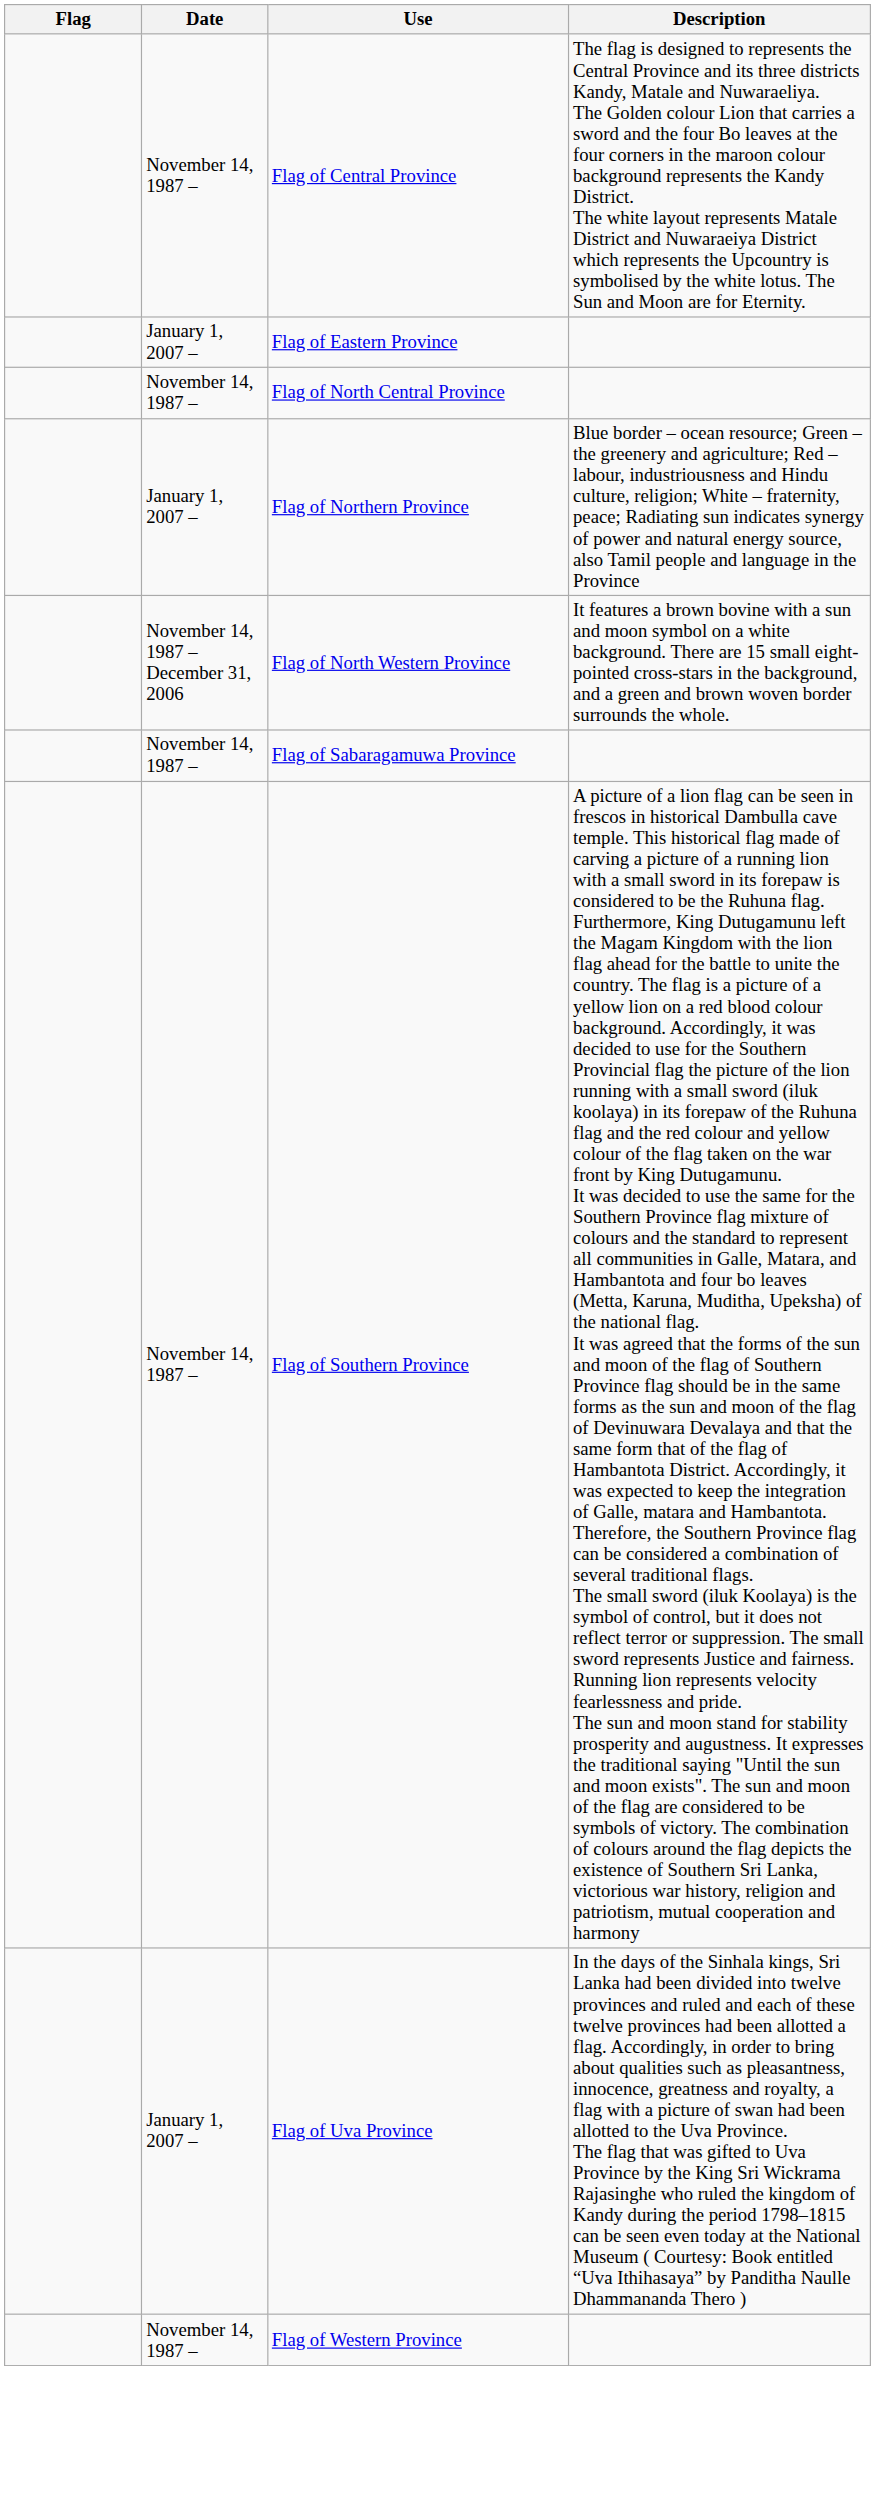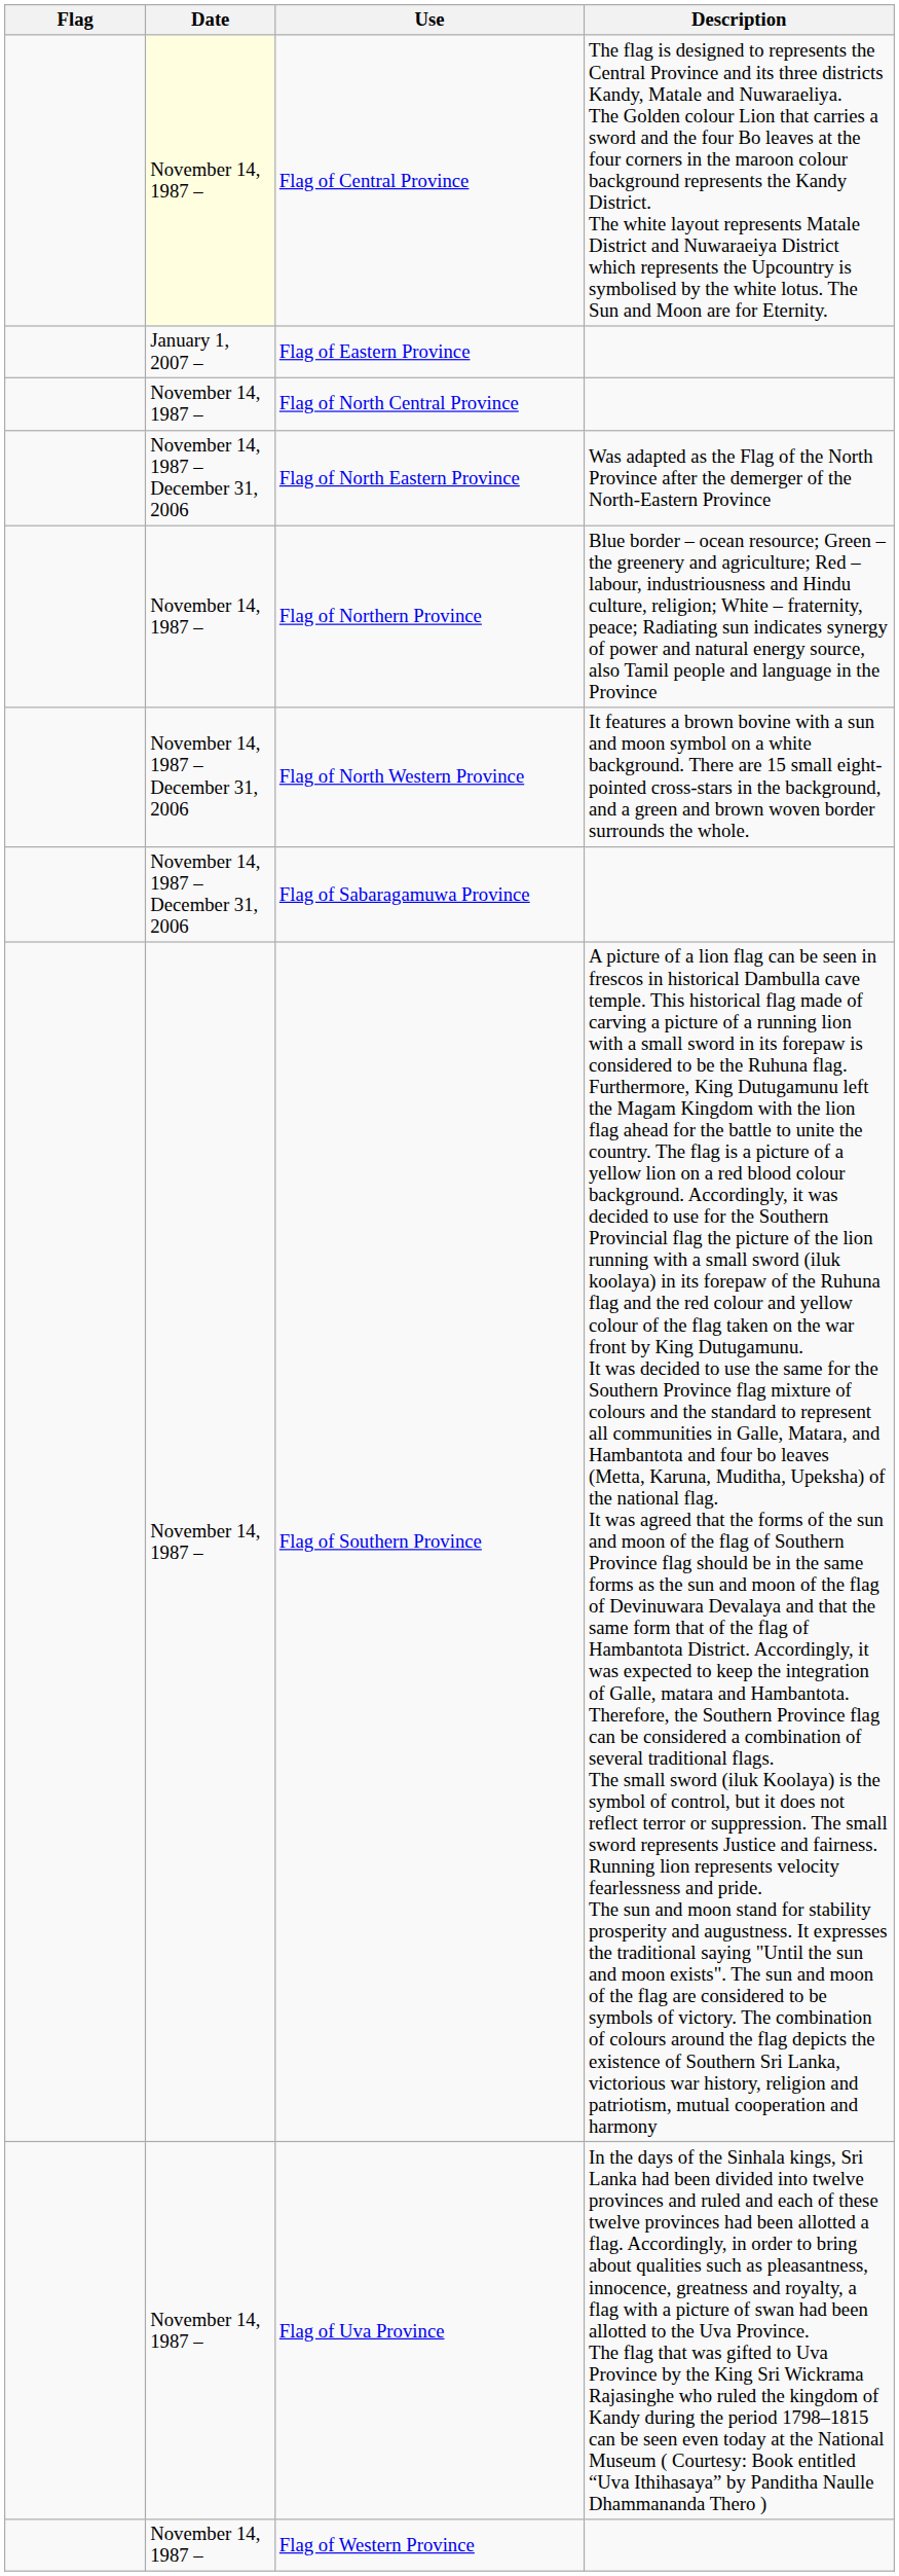Flag of Central Province | Date: no background -> lightyellow background
+ row: November 14, 1987 – December 31, 2006 | Flag of North Eastern Province | Was adapted as the Flag of the North Province after the demerger of the North-Eastern Province
Flag of Northern Province | Date: January 1, 2007 – -> November 14, 1987 –
Flag of Sabaragamuwa Province | Date: November 14, 1987 – -> November 14, 1987 – December 31, 2006
Flag of Uva Province | Date: January 1, 2007 – -> November 14, 1987 –
